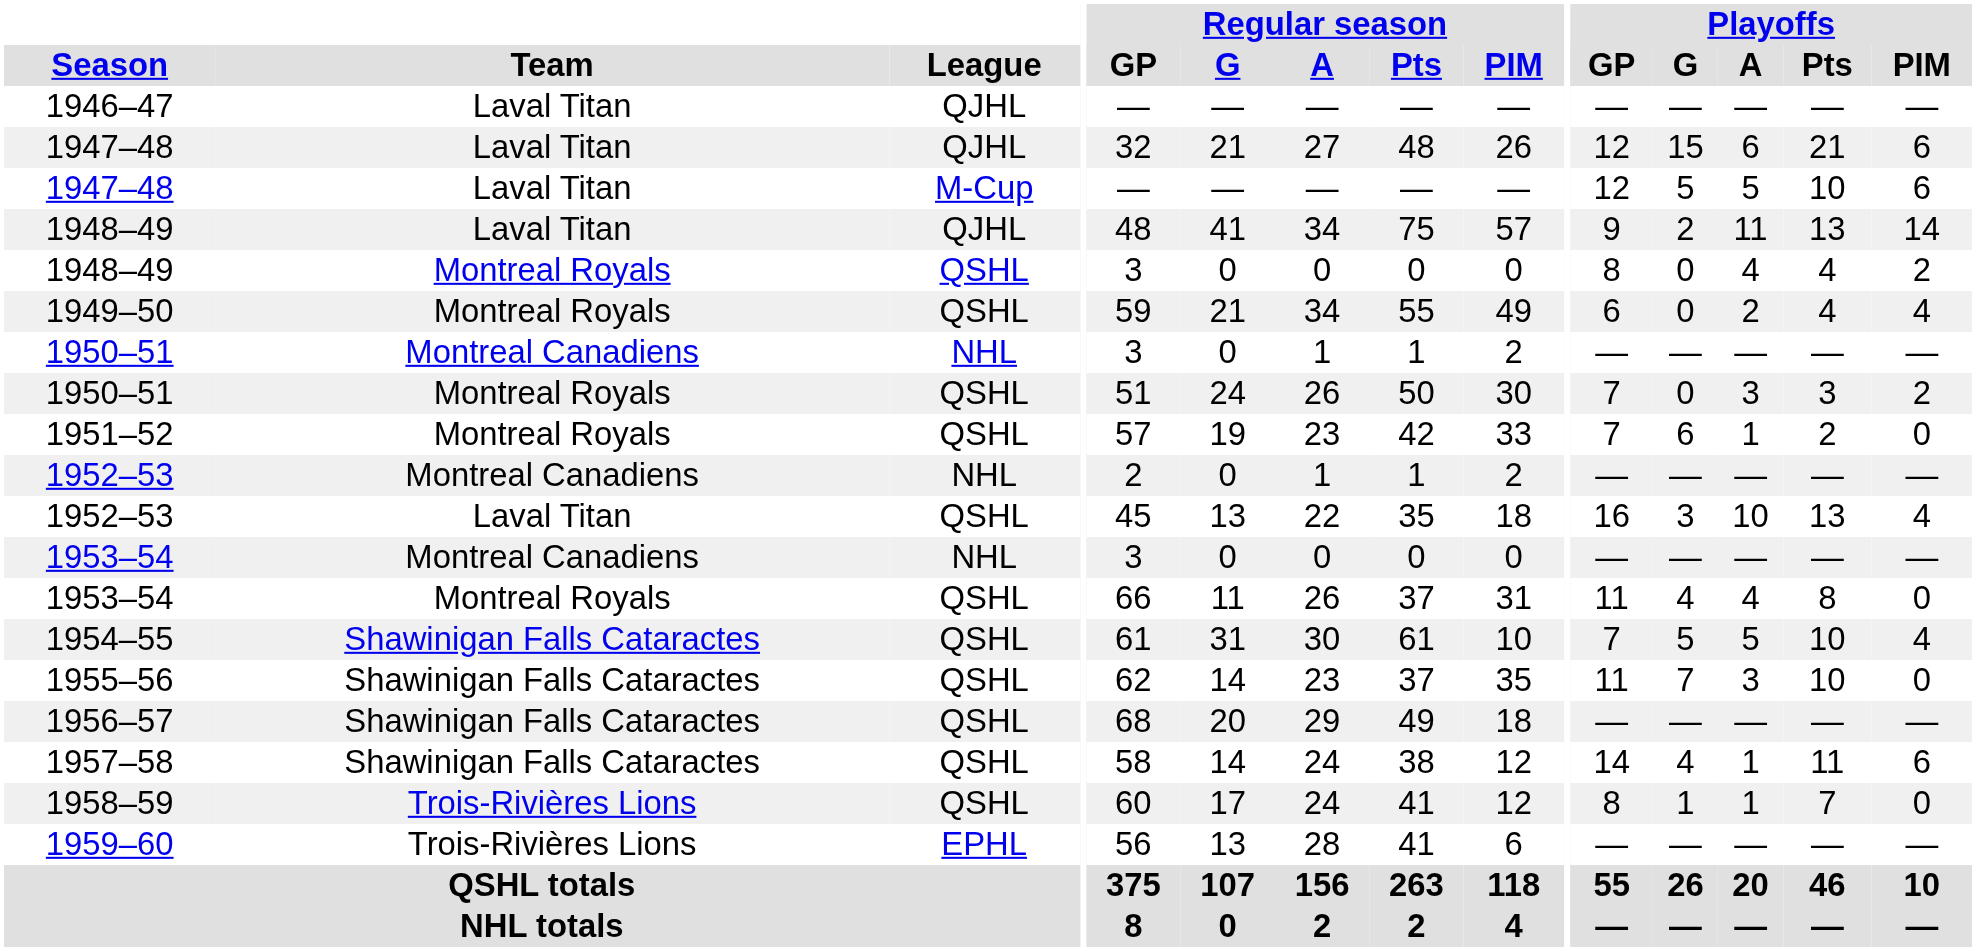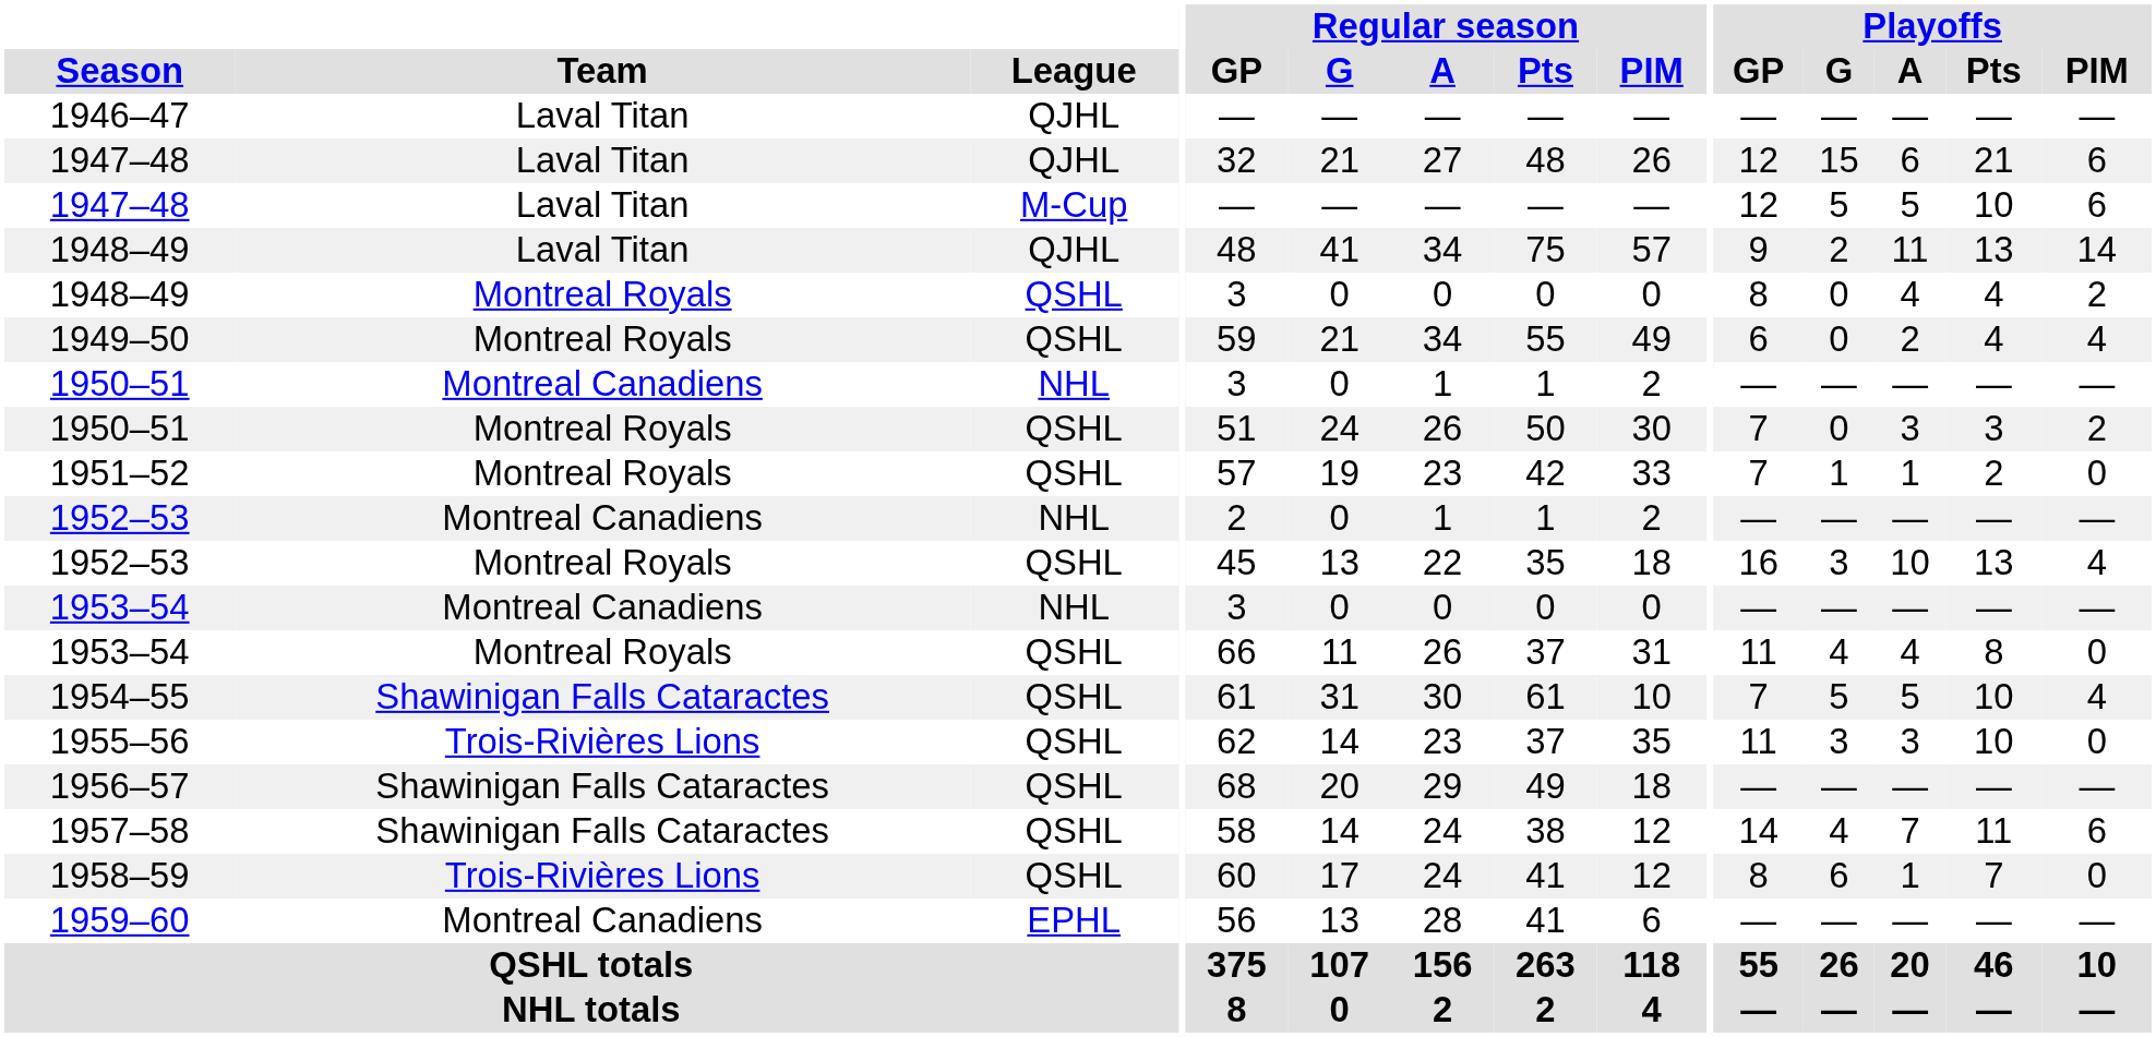1951–52 | Playoffs / G: 6 -> 1
1952–53 / QSHL | Team: Laval Titan -> Montreal Royals
1955–56 | Team: Shawinigan Falls Cataractes -> Trois-Rivières Lions
1955–56 | Playoffs / G: 7 -> 3
1957–58 | Playoffs / A: 1 -> 7
1958–59 | Playoffs / G: 1 -> 6
1959–60 | Team: Trois-Rivières Lions -> Montreal Canadiens
